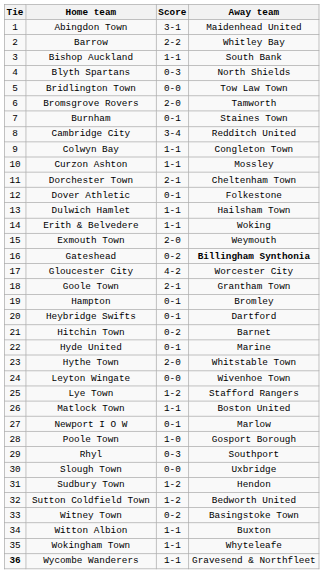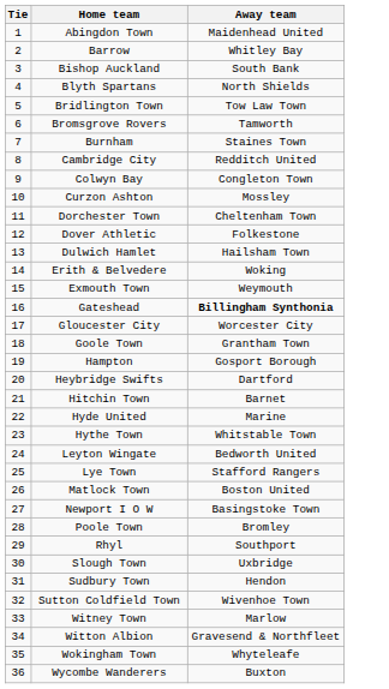- column: Score | 3-1 | 2-2 | 1-1 | 0-3 | 0-0 | 2-0 | 0-1 | 3-4 | 1-1 | 1-1 | 2-1 | 0-1 | 1-1 | 1-1 | 2-0 | 0-2 | 4-2 | 2-1 | 0-1 | 0-1 | 0-2 | 0-1 | 2-0 | 0-0 | 1-2 | 1-1 | 0-1 | 1-0 | 0-3 | 0-0 | 1-2 | 1-2 | 0-2 | 1-1 | 1-1 | 1-1
Hampton | Away team: Bromley -> Gosport Borough
Leyton Wingate | Away team: Wivenhoe Town -> Bedworth United
Newport I O W | Away team: Marlow -> Basingstoke Town
Poole Town | Away team: Gosport Borough -> Bromley
Sutton Coldfield Town | Away team: Bedworth United -> Wivenhoe Town
Witney Town | Away team: Basingstoke Town -> Marlow
Witton Albion | Away team: Buxton -> Gravesend & Northfleet
Wycombe Wanderers | Tie: bold -> normal
Wycombe Wanderers | Away team: Gravesend & Northfleet -> Buxton
